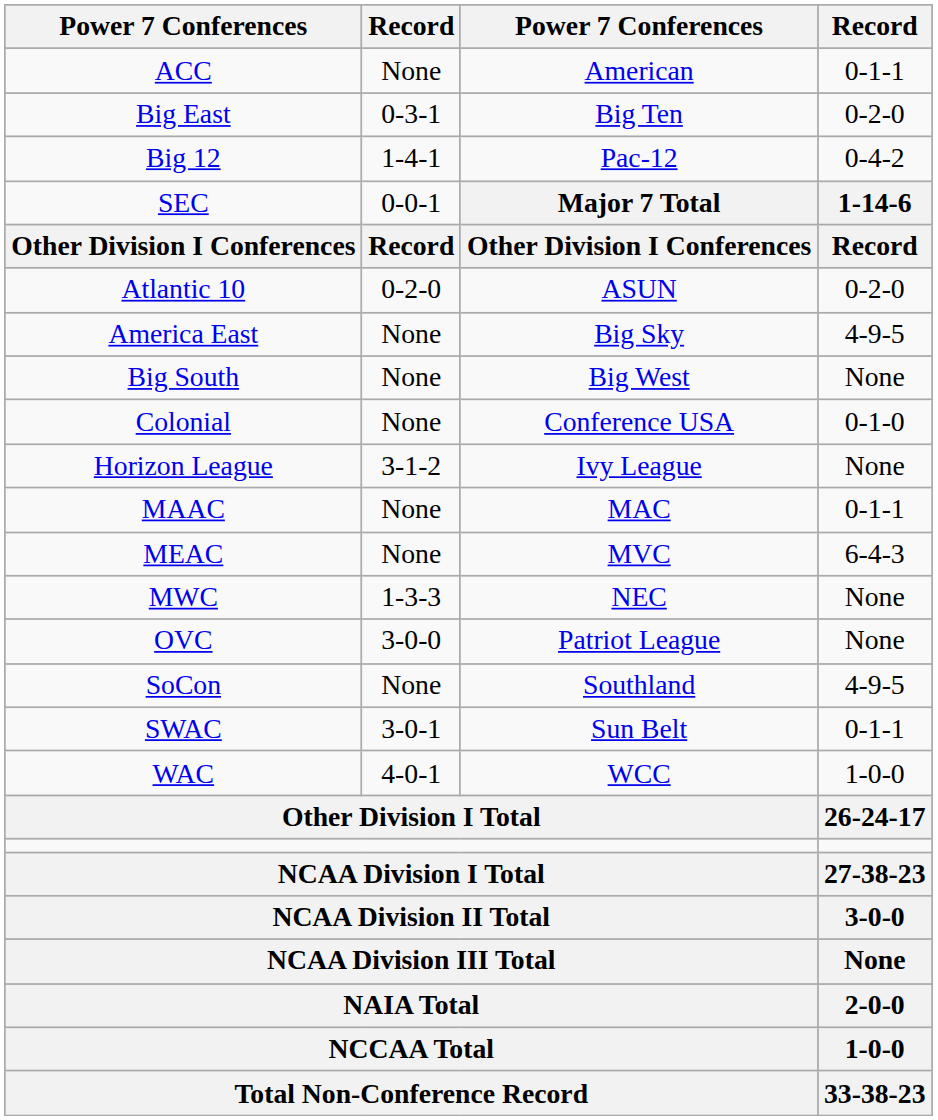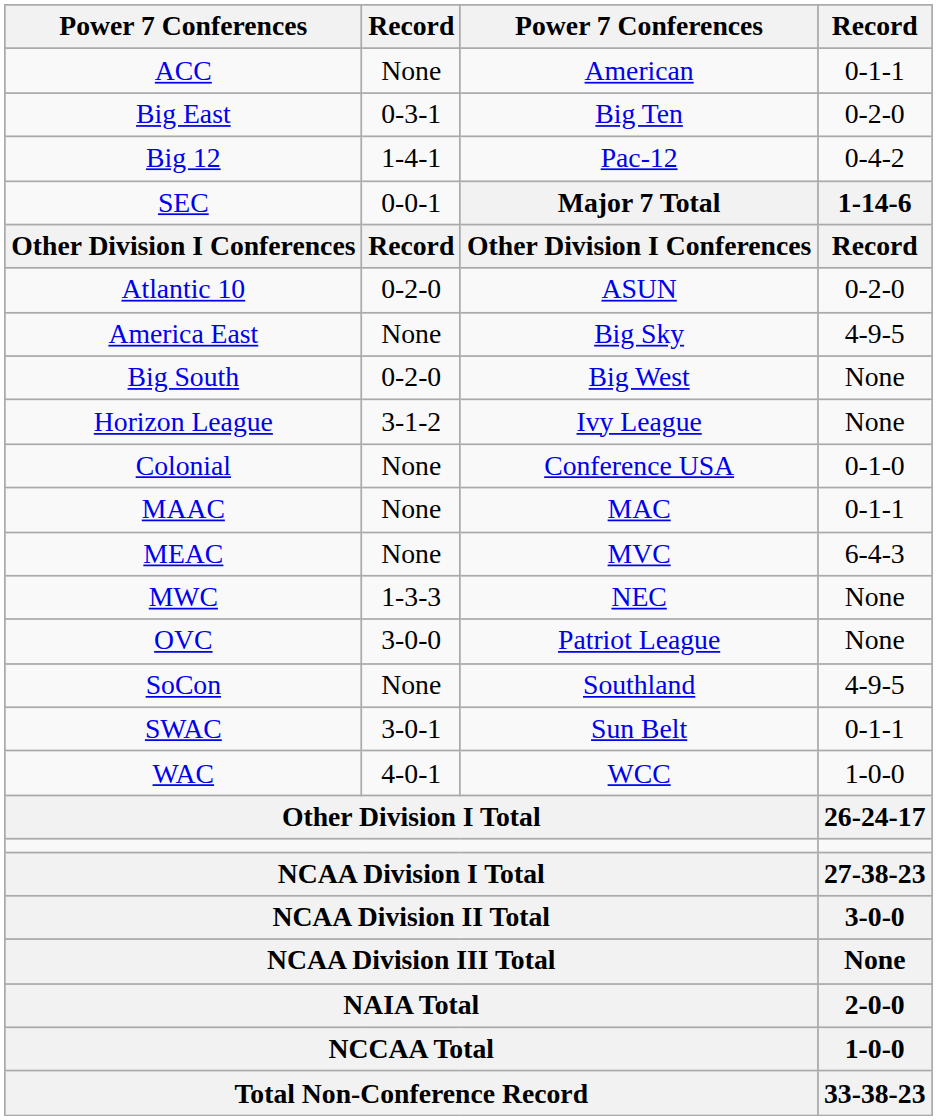Big South | column 2: None -> 0-2-0
rows swapped: Colonial <-> Horizon League
